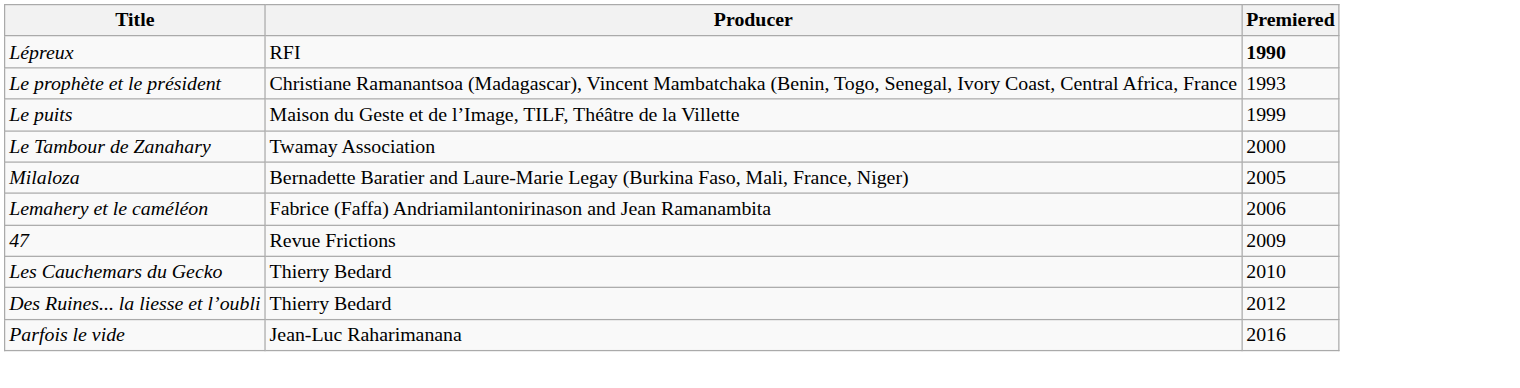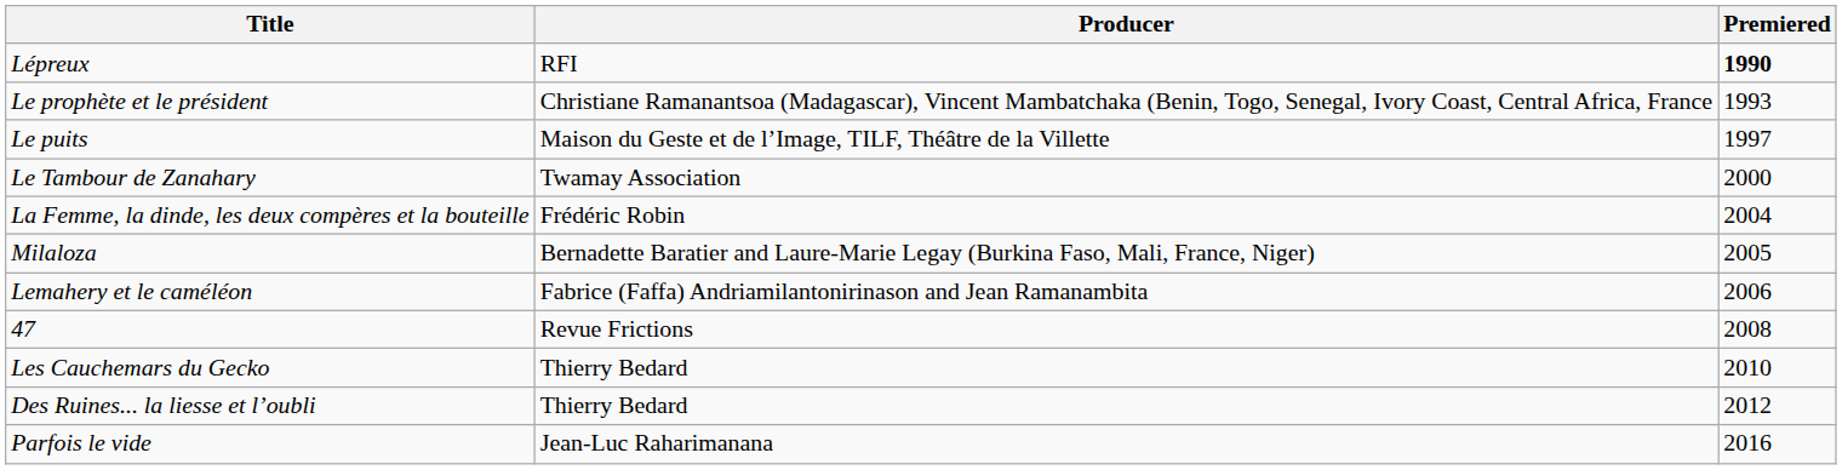Le puits | Premiered: 1999 -> 1997
+ row: La Femme, la dinde, les deux compères et la bouteille | Frédéric Robin | 2004
47 | Premiered: 2009 -> 2008
